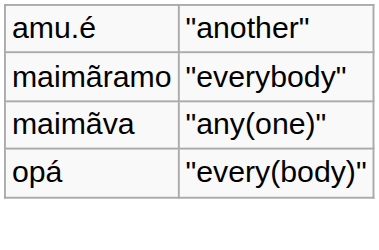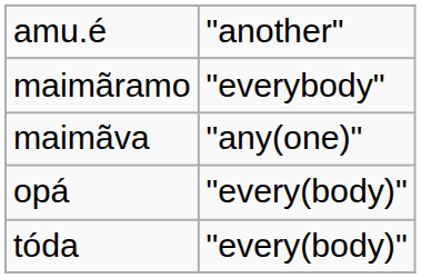+ row: tóda | "every(body)"
